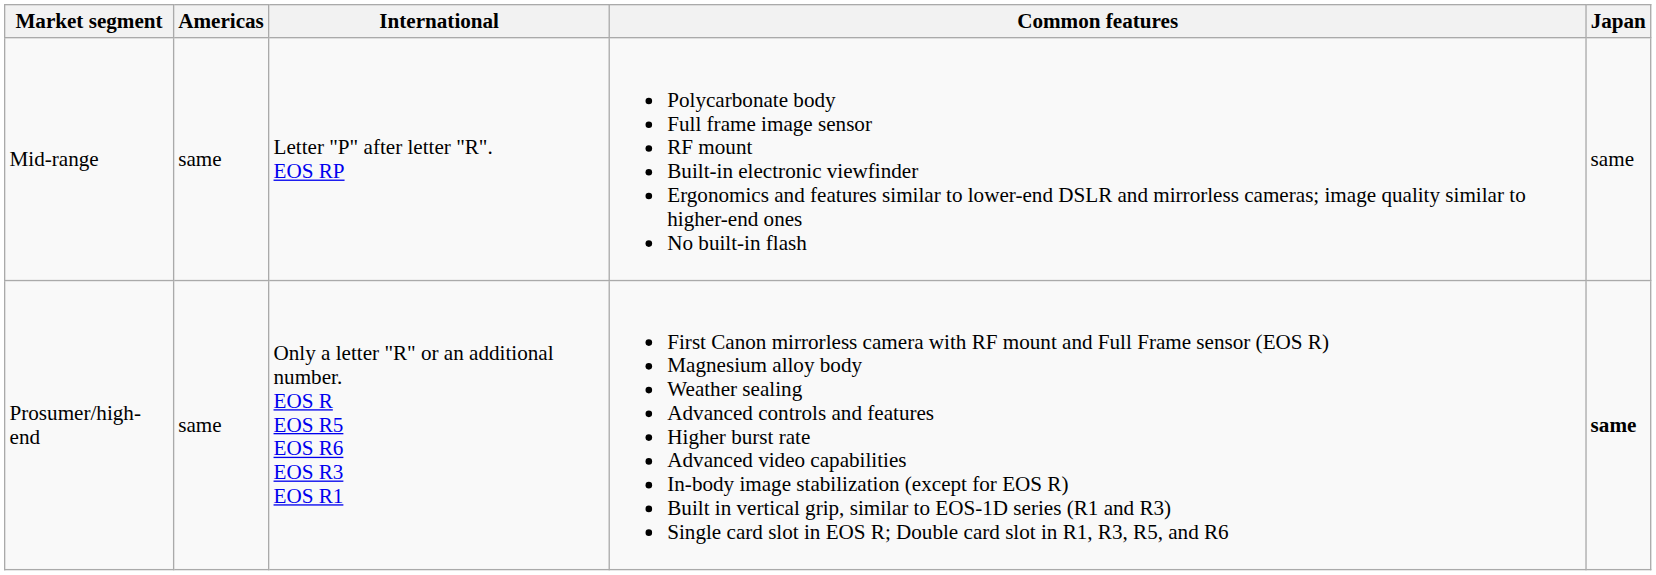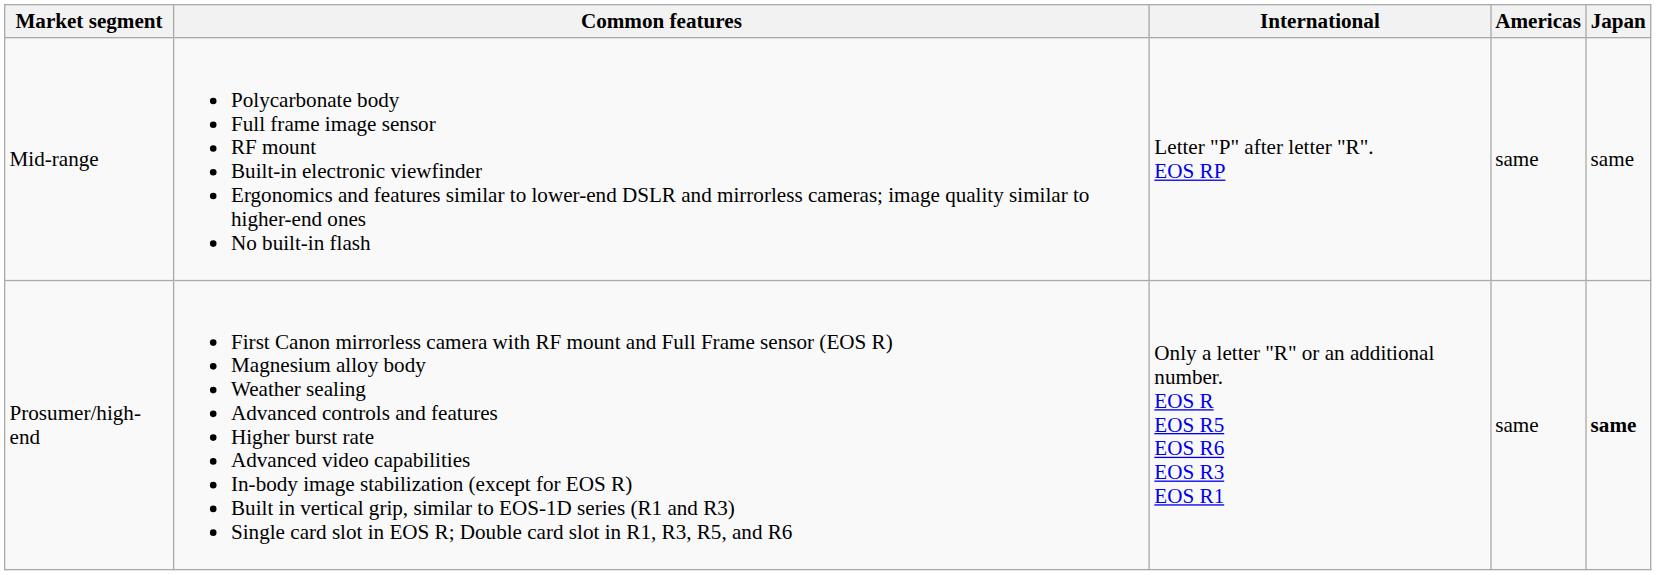columns swapped: Common features <-> Americas
